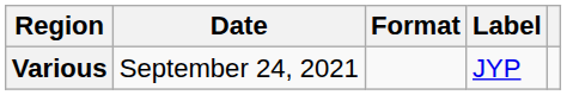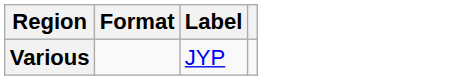- column: Date | September 24, 2021
